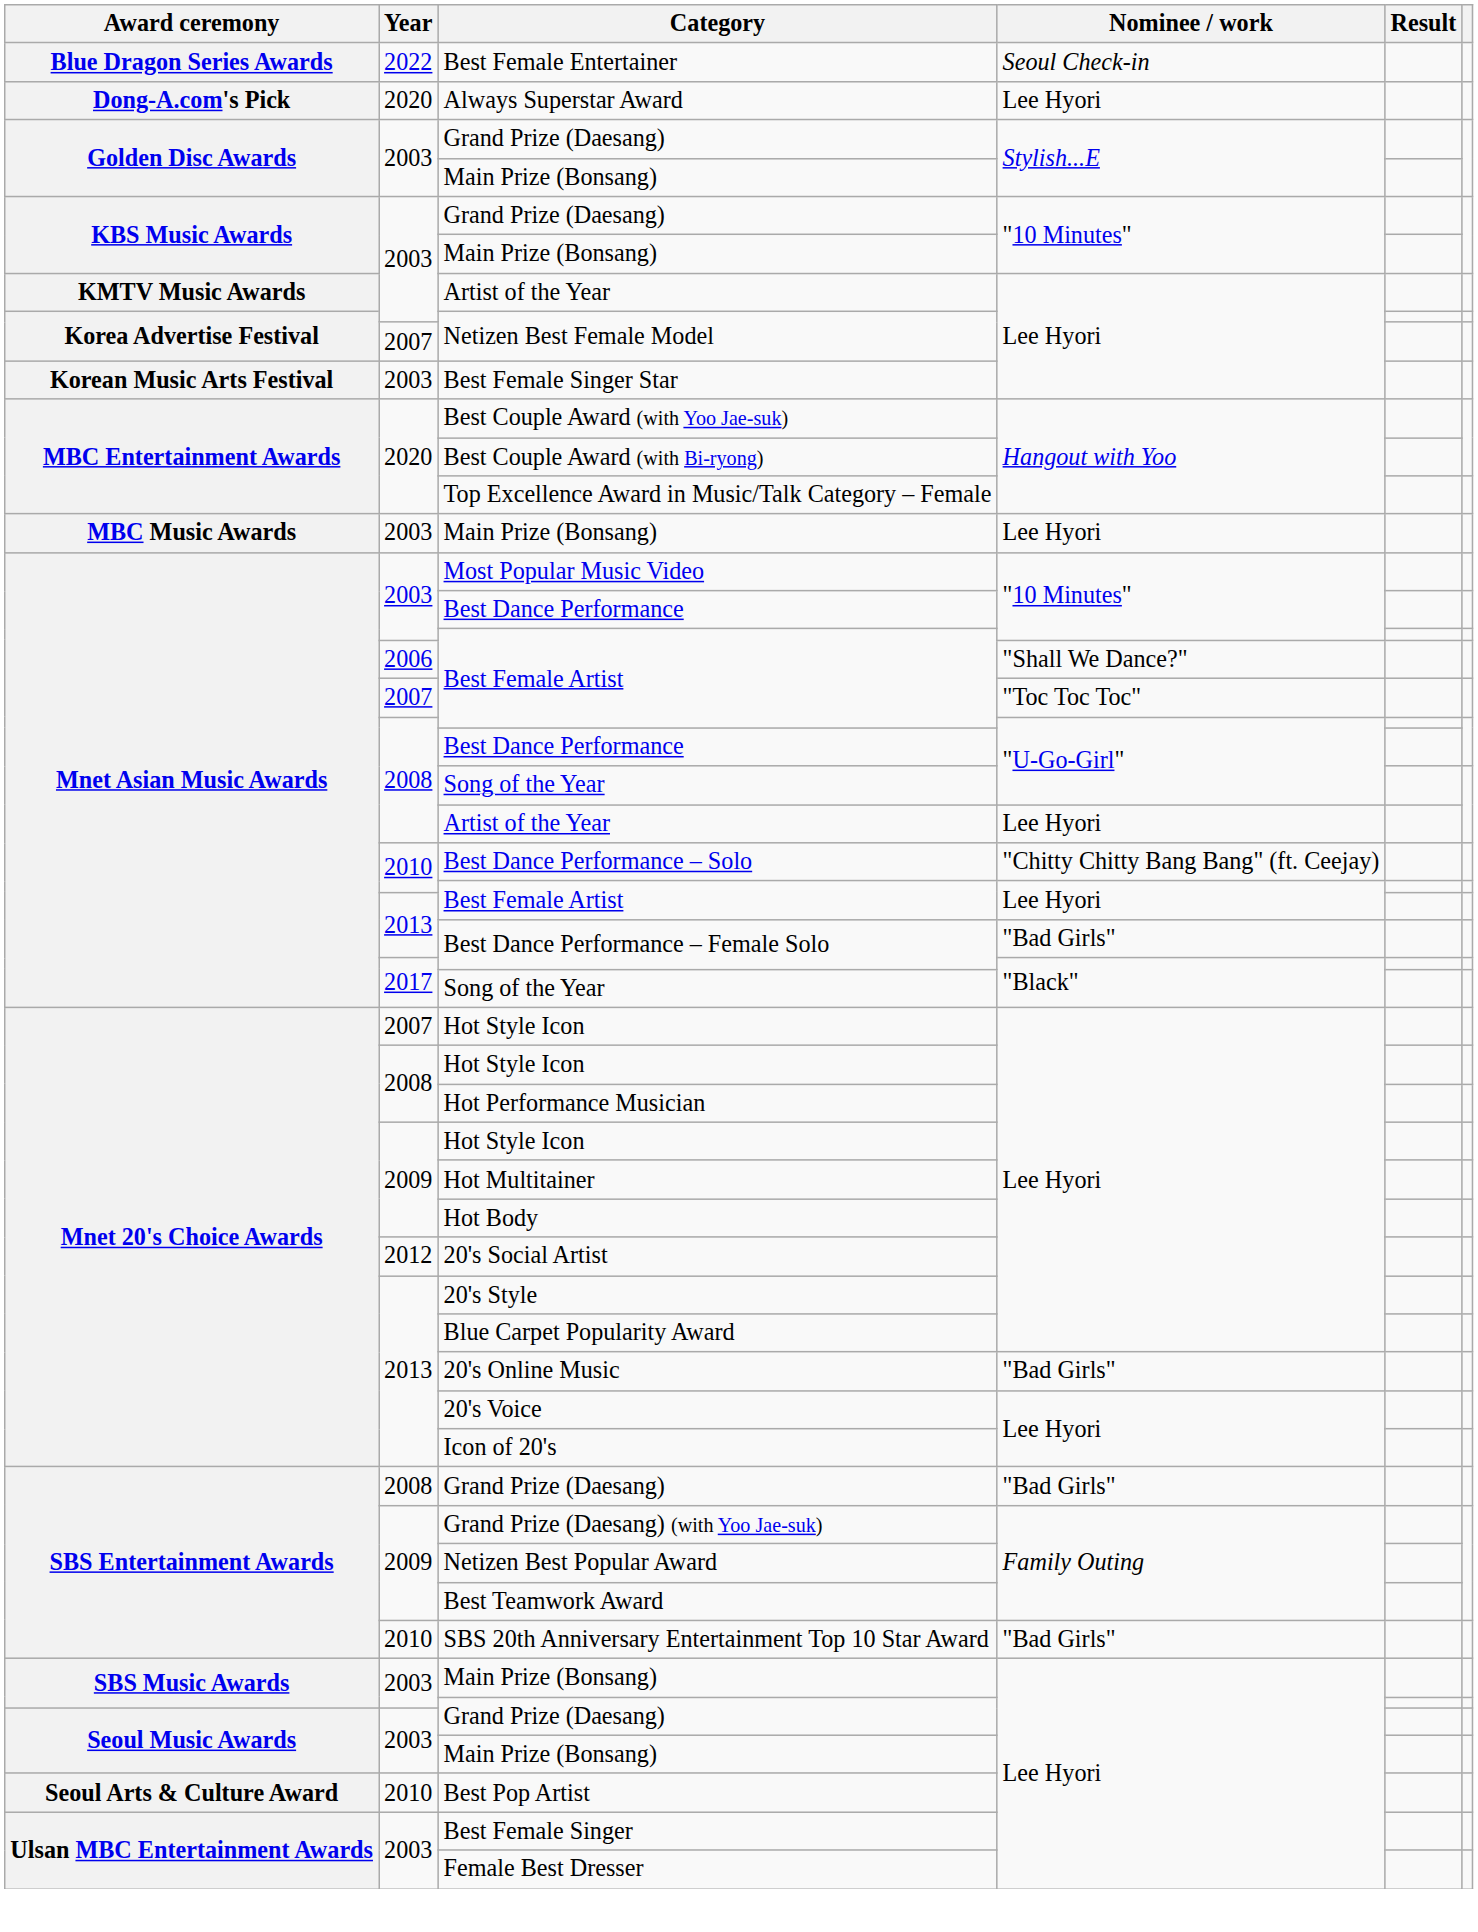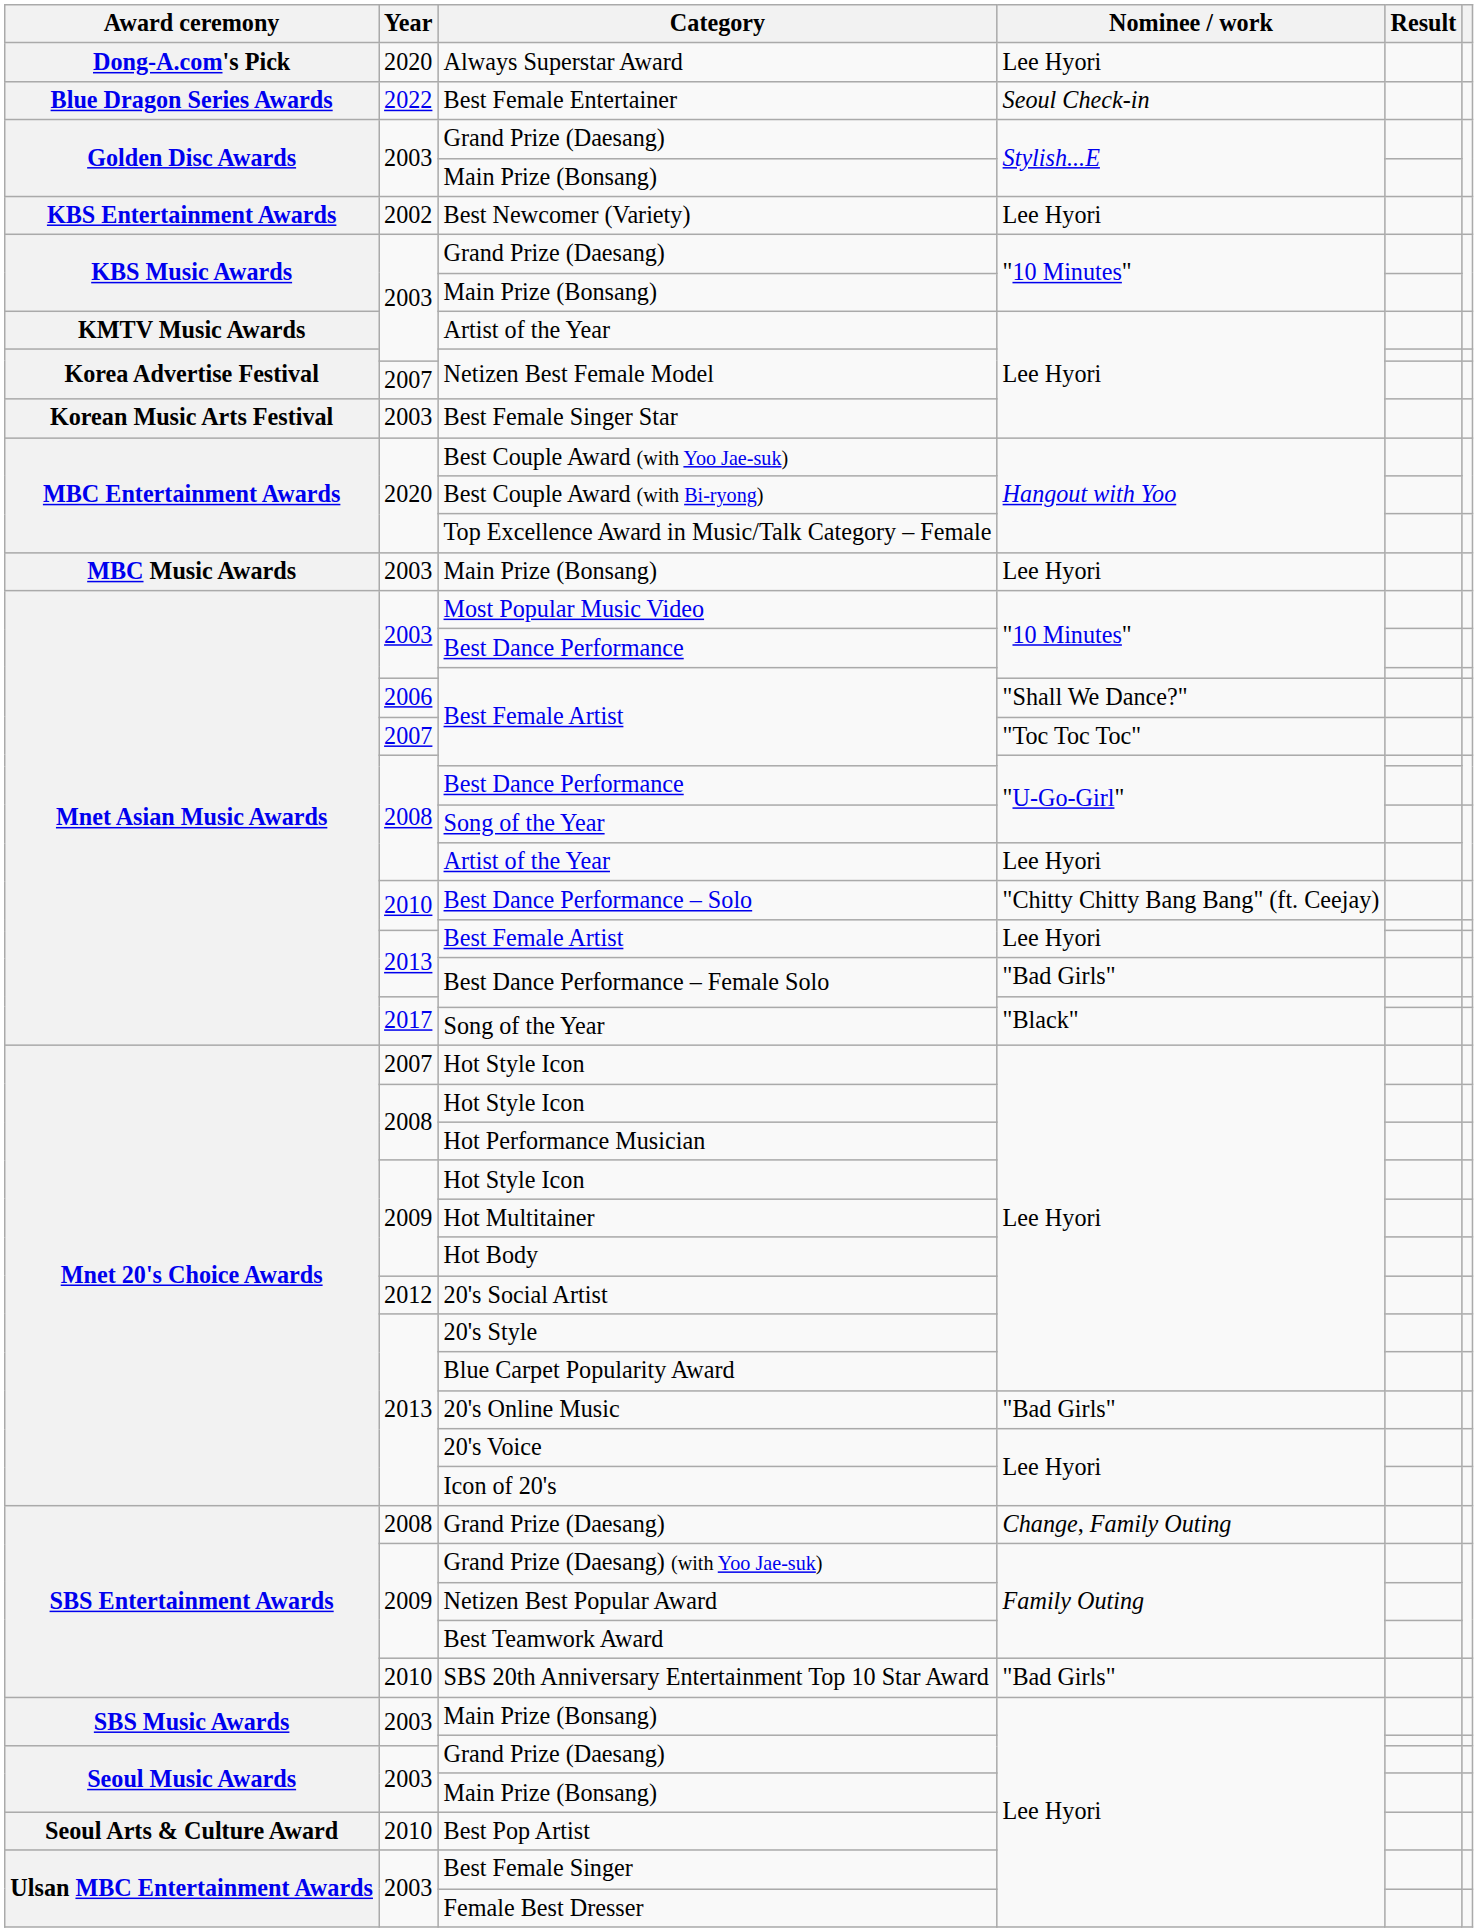rows swapped: Best Female Entertainer <-> Always Superstar Award
+ row: KBS Entertainment Awards | 2002 | Best Newcomer (Variety) | Lee Hyori
2008 / Grand Prize (Daesang) | Nominee / work: "Bad Girls" -> Change, Family Outing
